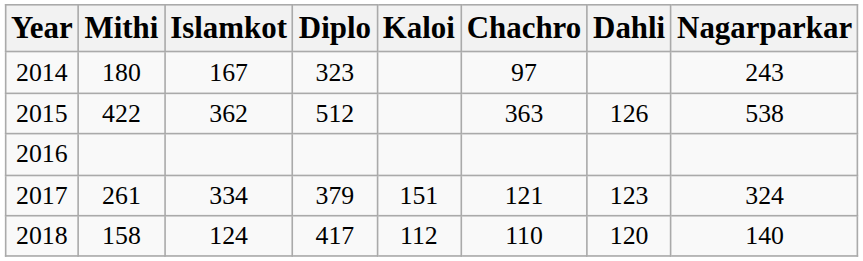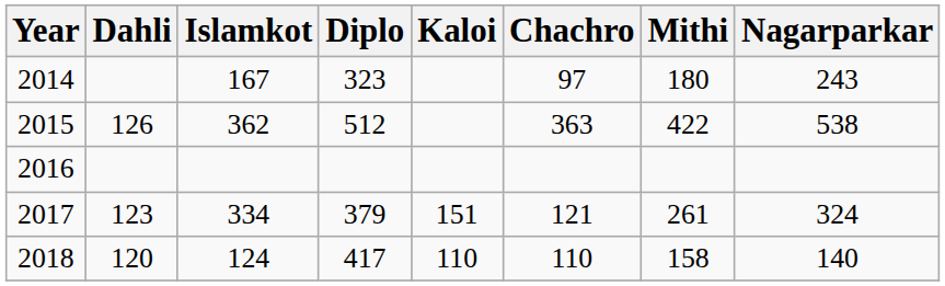columns swapped: Mithi <-> Dahli
2018 | Kaloi: 112 -> 110
